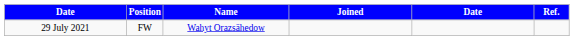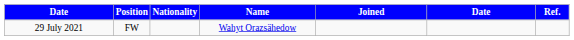+ column: Nationality
